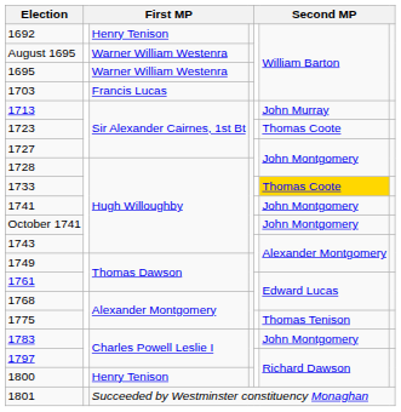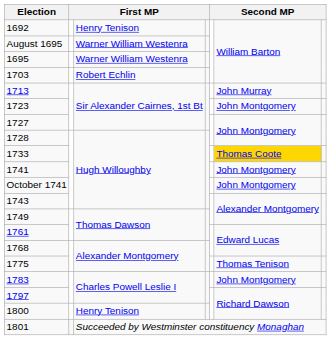1703 | column 3: Francis Lucas -> Robert Echlin
1723 | column 6: Thomas Coote -> John Montgomery
